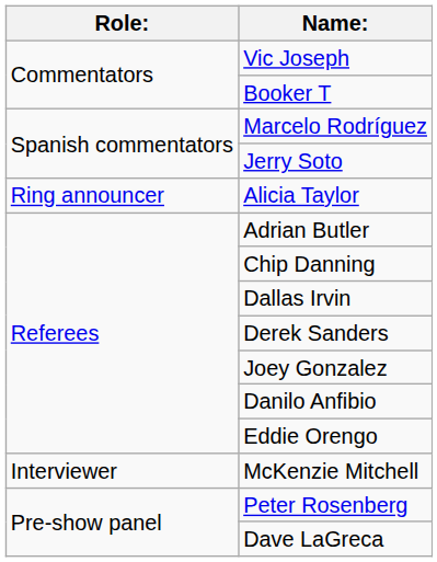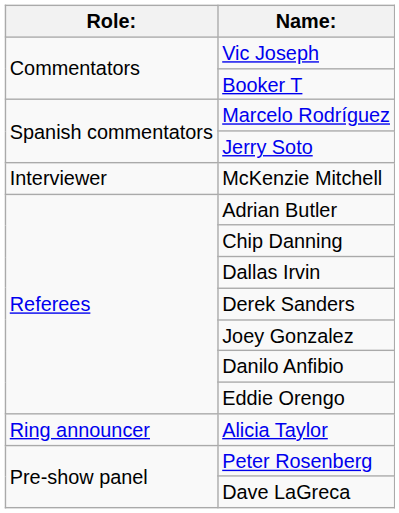rows swapped: Alicia Taylor <-> McKenzie Mitchell
